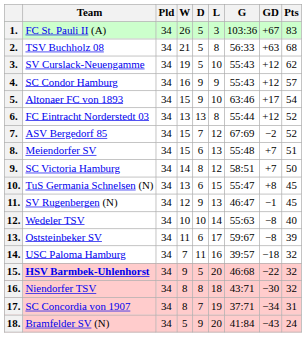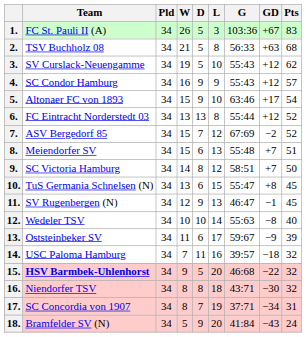13. | GD: −8 -> −9
